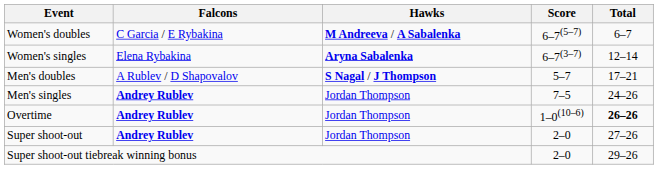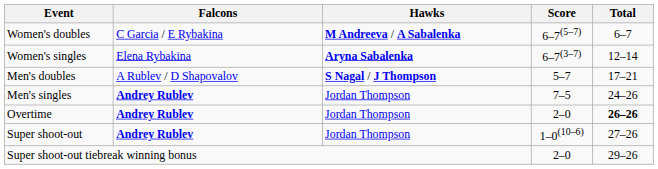Overtime | Score: 1–0(10–6) -> 2–0
Super shoot-out | Score: 2–0 -> 1–0(10–6)
